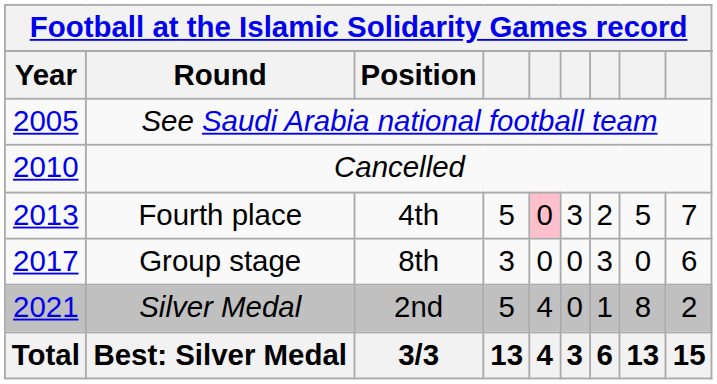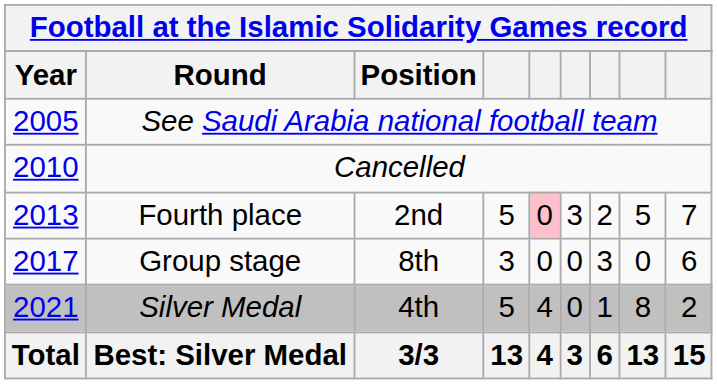Fourth place | Position: 4th -> 2nd
Silver Medal | Position: 2nd -> 4th
